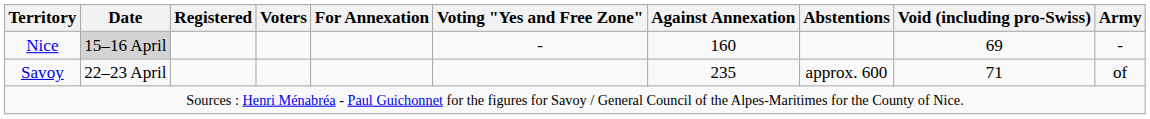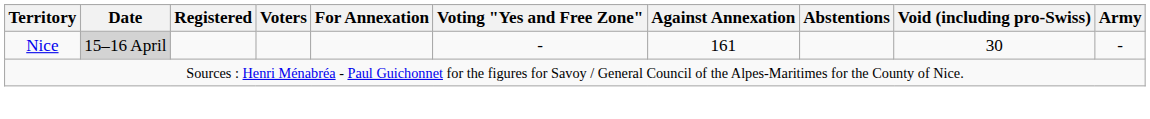Nice | Against Annexation: 160 -> 161
Nice | Void (including pro-Swiss): 69 -> 30
- row: Savoy | 22–23 April | 235 | approx. 600 | 71 | of
